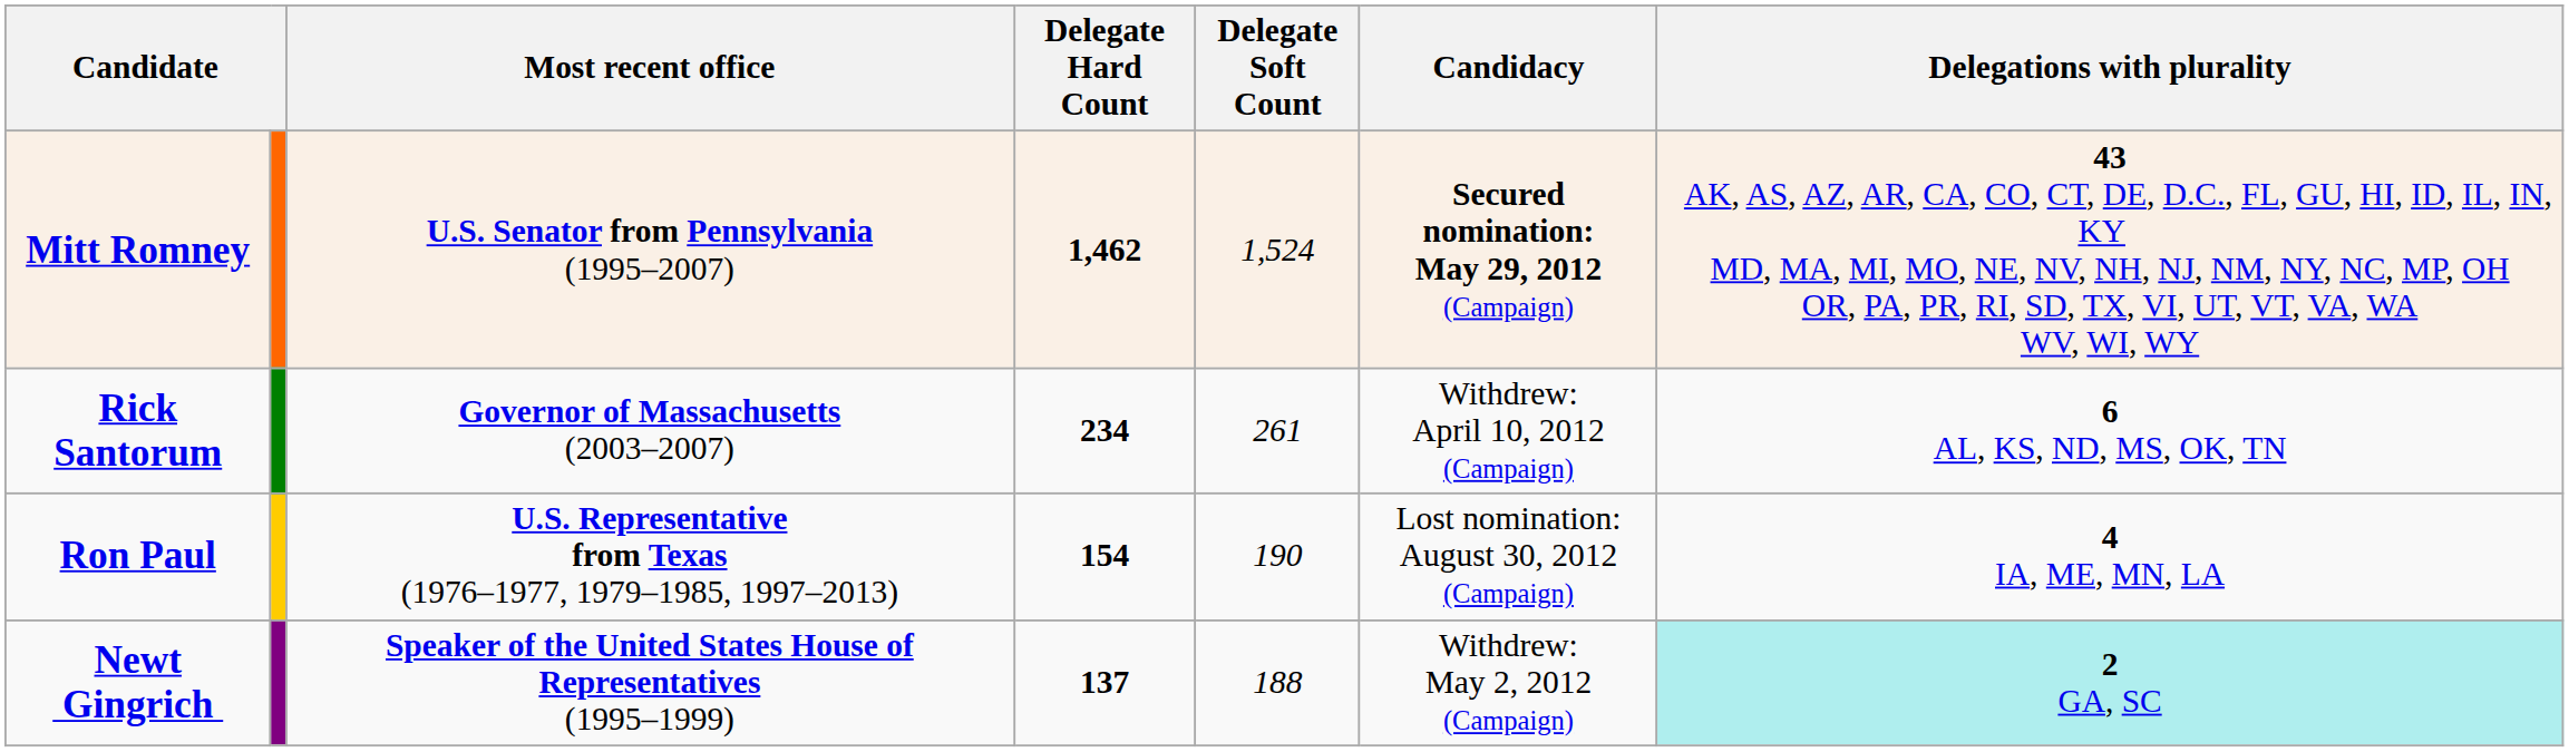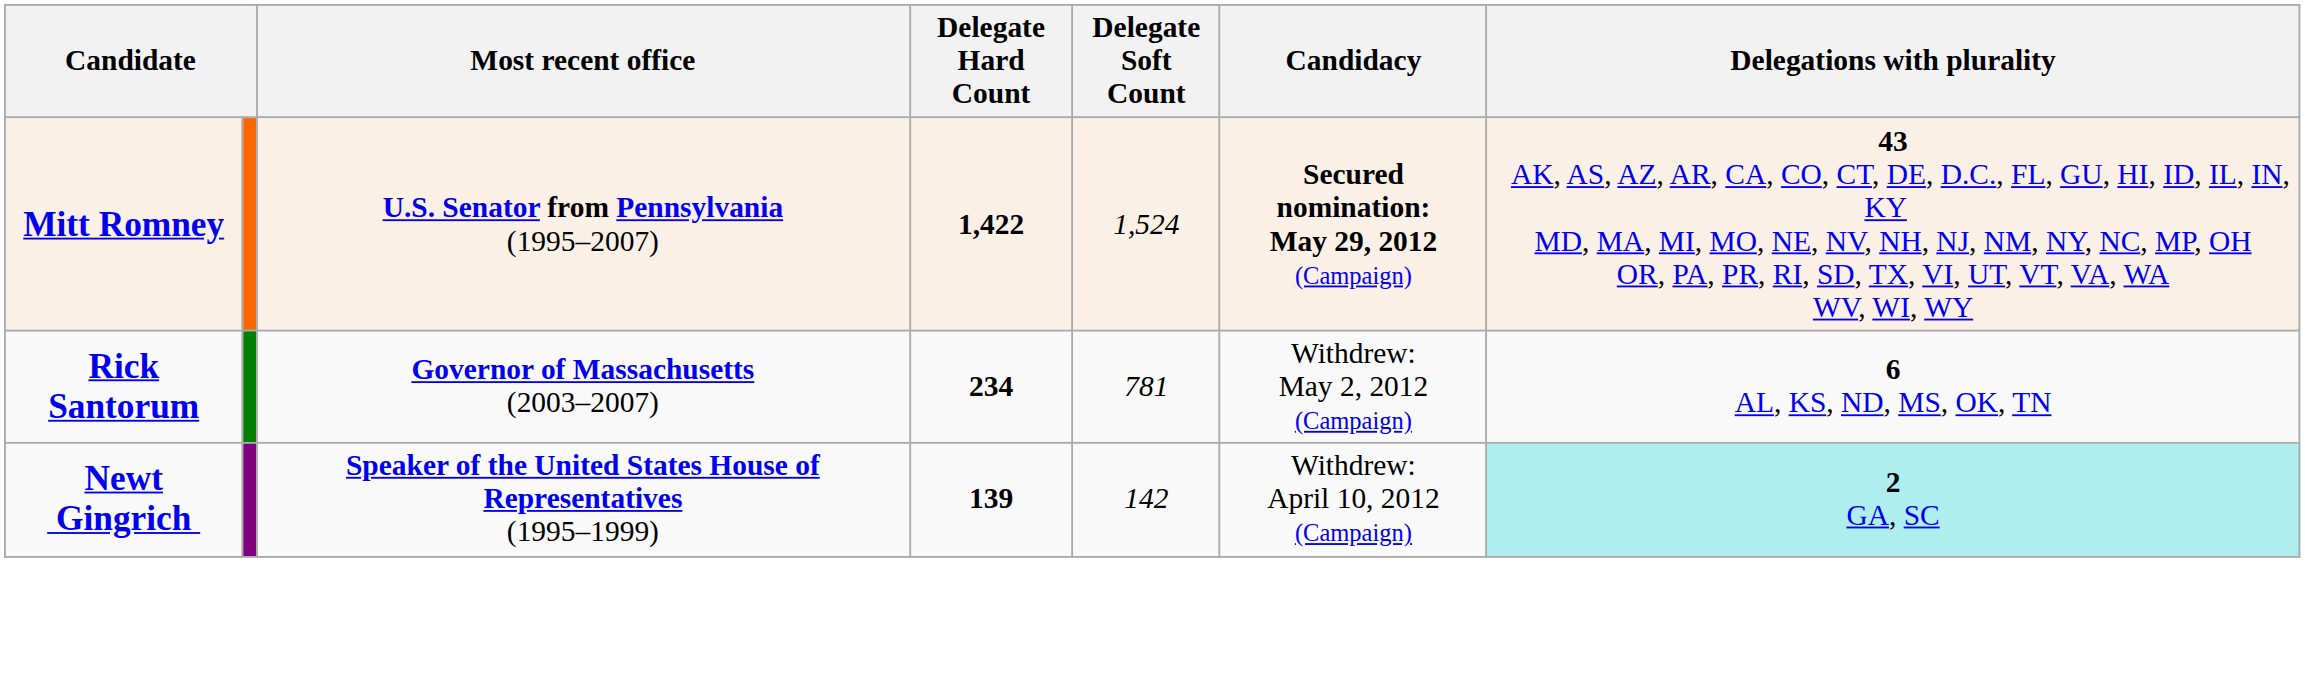Mitt Romney | Delegate Hard Count: 1,462 -> 1,422
Rick Santorum | Delegate Soft Count: 261 -> 781
Rick Santorum | Candidacy: Withdrew: April 10, 2012 (Campaign) -> Withdrew: May 2, 2012 (Campaign)
- row: Ron Paul | U.S. Representative from Texas (1976–1977, 1979–1985, 1997–2013) | 154 | 190 | Lost nomination: August 30, 2012 (Campaign) | 4 IA, ME, MN, LA
Newt Gingrich | Delegate Hard Count: 137 -> 139
Newt Gingrich | Delegate Soft Count: 188 -> 142
Newt Gingrich | Candidacy: Withdrew: May 2, 2012 (Campaign) -> Withdrew: April 10, 2012 (Campaign)
